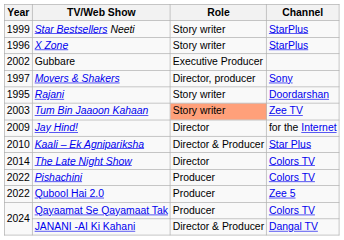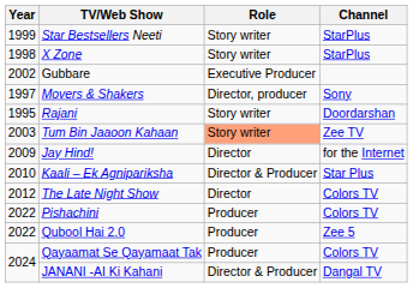X Zone | Year: 1996 -> 1998
The Late Night Show | Year: 2014 -> 2012
